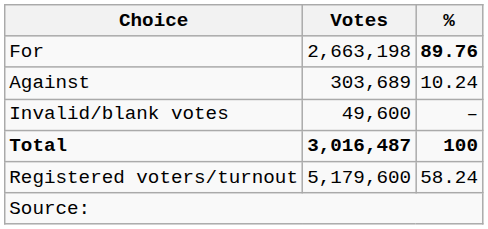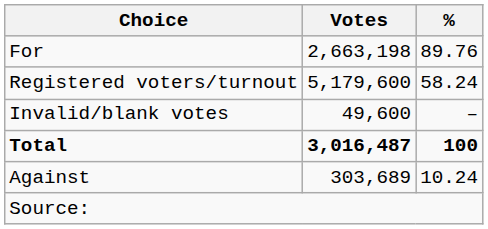For | %: bold -> normal
rows swapped: Against <-> Registered voters/turnout
